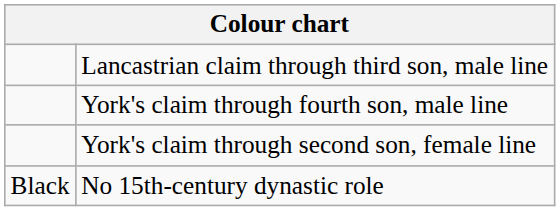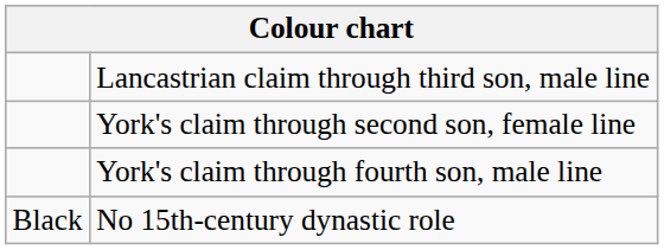rows swapped: York's claim through second son, female line <-> York's claim through fourth son, male line
